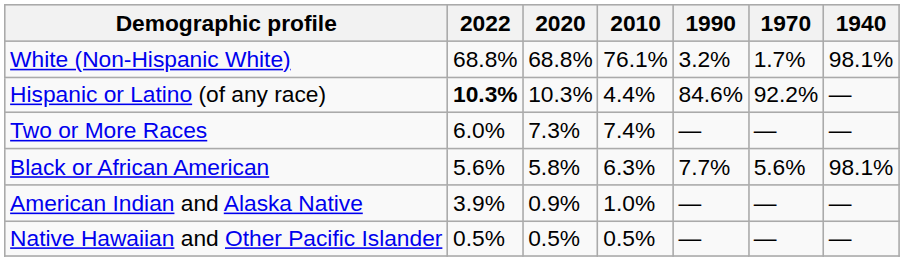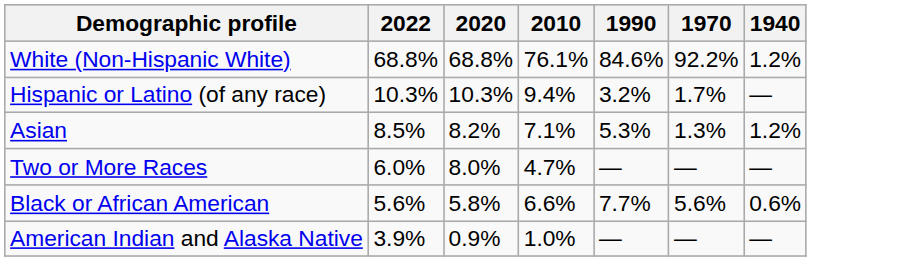White (Non-Hispanic White) | 1990: 3.2% -> 84.6%
White (Non-Hispanic White) | 1970: 1.7% -> 92.2%
White (Non-Hispanic White) | 1940: 98.1% -> 1.2%
Hispanic or Latino (of any race) | 2022: bold -> normal
Hispanic or Latino (of any race) | 2010: 4.4% -> 9.4%
Hispanic or Latino (of any race) | 1990: 84.6% -> 3.2%
Hispanic or Latino (of any race) | 1970: 92.2% -> 1.7%
+ row: Asian | 8.5% | 8.2% | 7.1% | 5.3% | 1.3% | 1.2%
Two or More Races | 2020: 7.3% -> 8.0%
Two or More Races | 2010: 7.4% -> 4.7%
Black or African American | 2010: 6.3% -> 6.6%
Black or African American | 1940: 98.1% -> 0.6%
- row: Native Hawaiian and Other Pacific Islander | 0.5% | 0.5% | 0.5% | — | — | —
